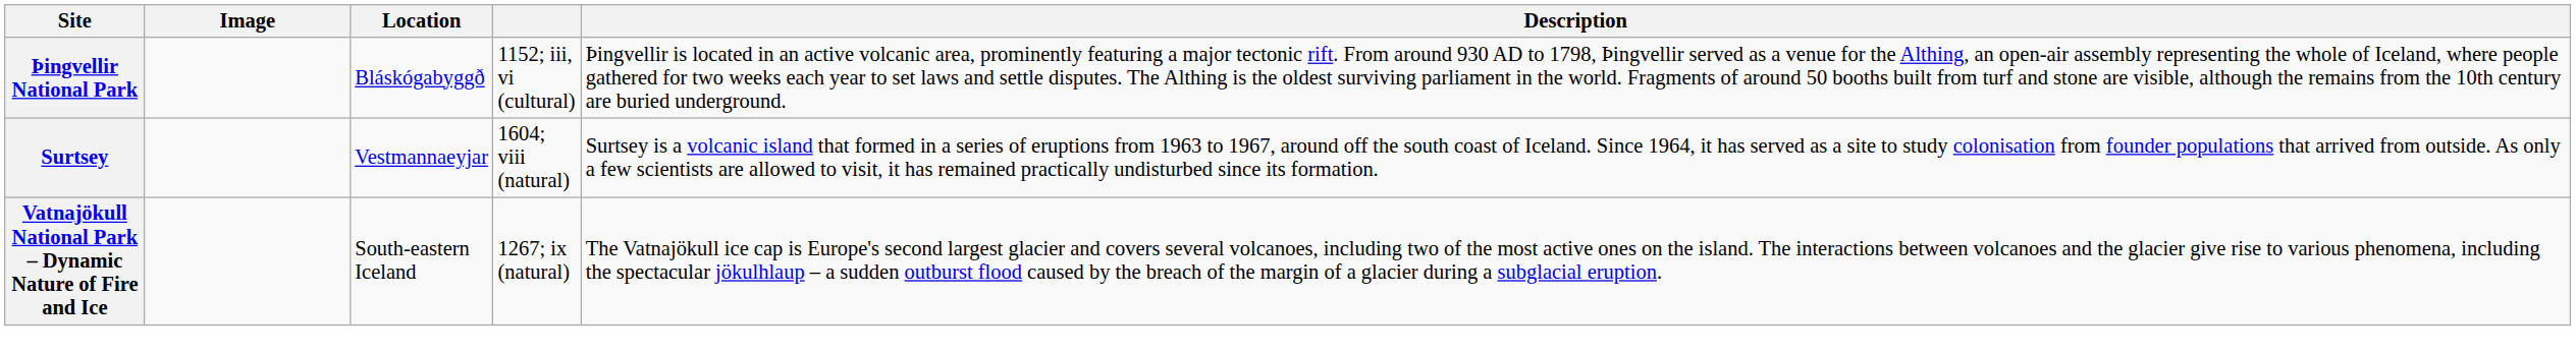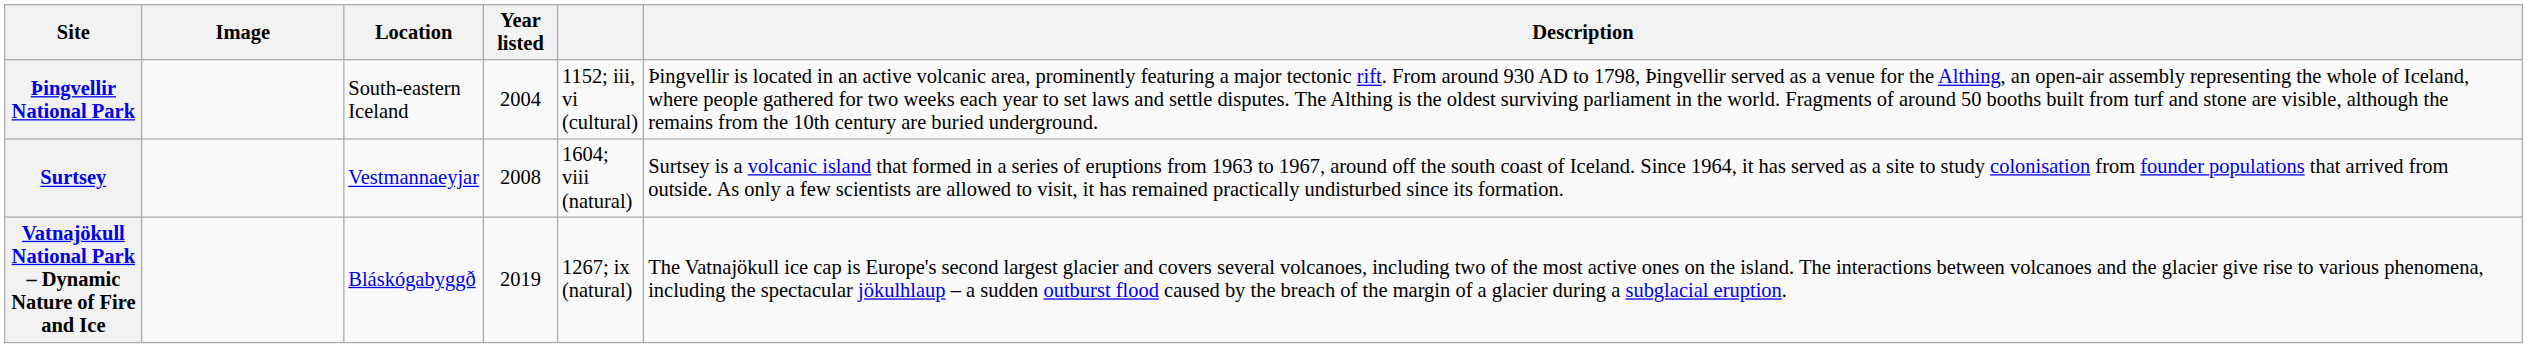+ column: Year listed | 2004 | 2008 | 2019
Þingvellir National Park | Location: Bláskógabyggð -> South-eastern Iceland
Vatnajökull National Park – Dynamic Nature of Fire and Ice | Location: South-eastern Iceland -> Bláskógabyggð
